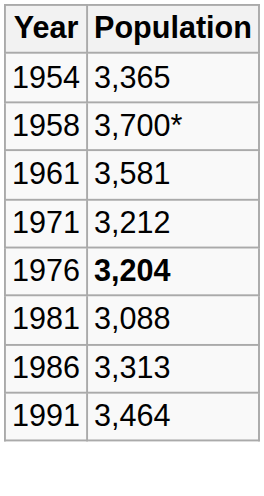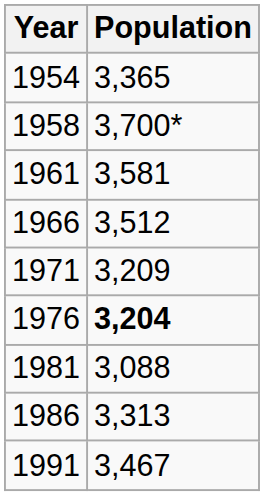+ row: 1966 | 3,512
1971 | Population: 3,212 -> 3,209
1991 | Population: 3,464 -> 3,467
